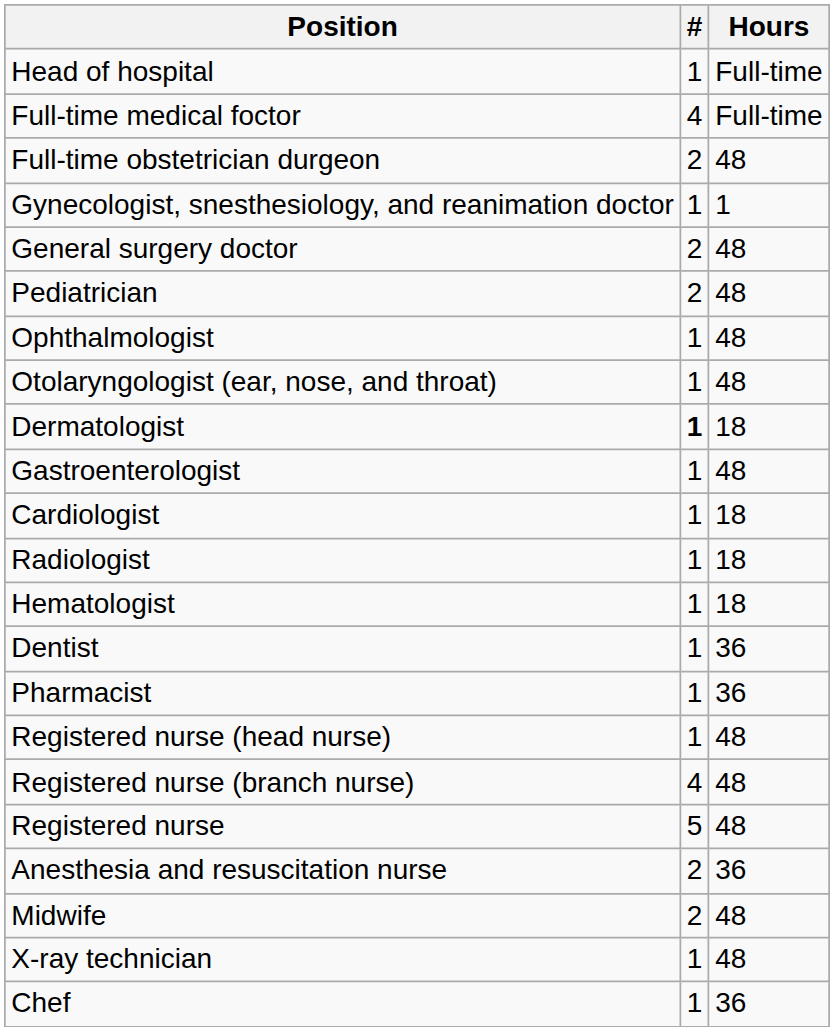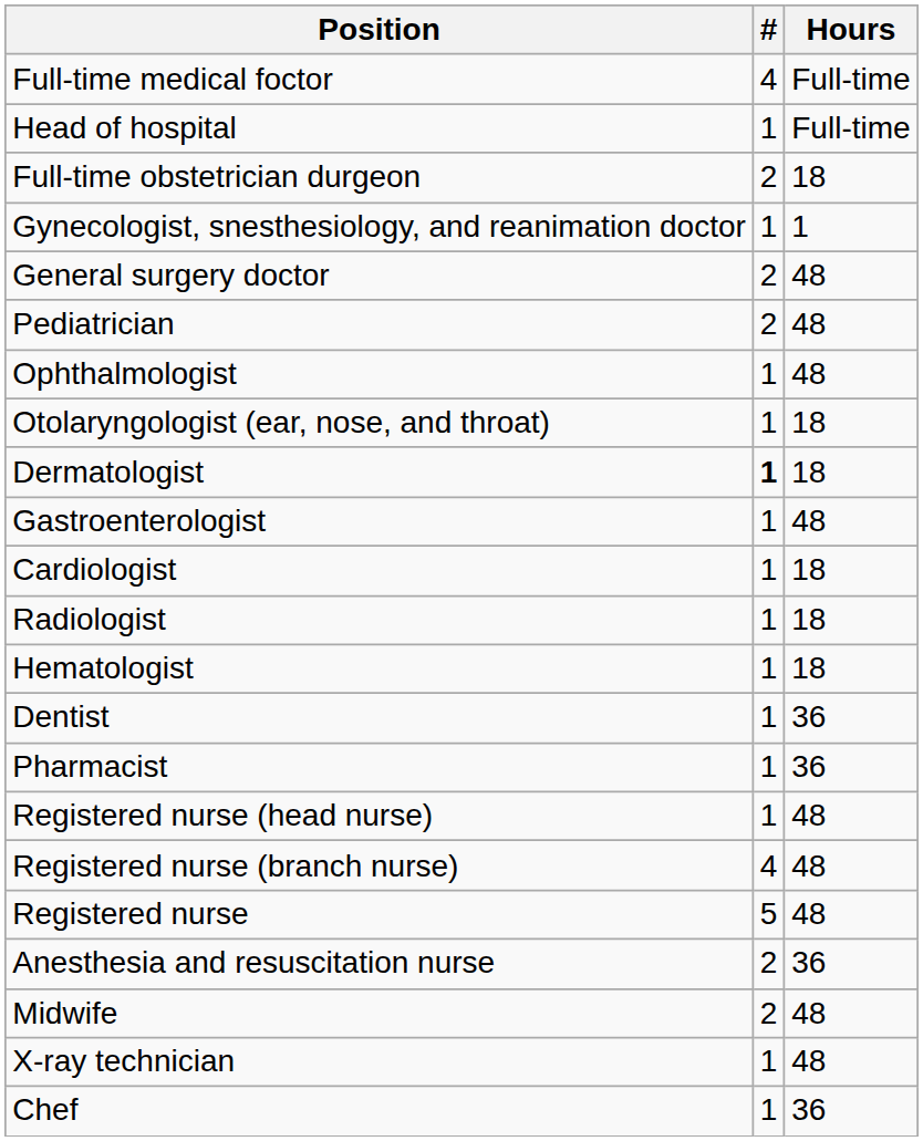rows swapped: Head of hospital <-> Full-time medical foctor
Full-time obstetrician durgeon | Hours: 48 -> 18
Otolaryngologist (ear, nose, and throat) | Hours: 48 -> 18
